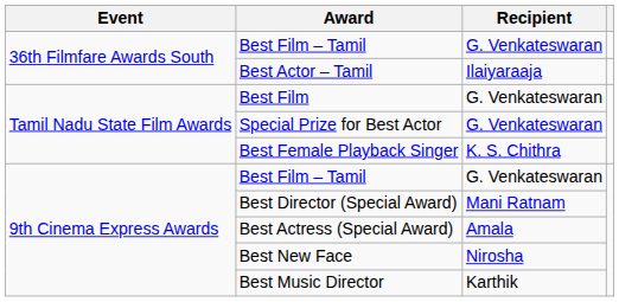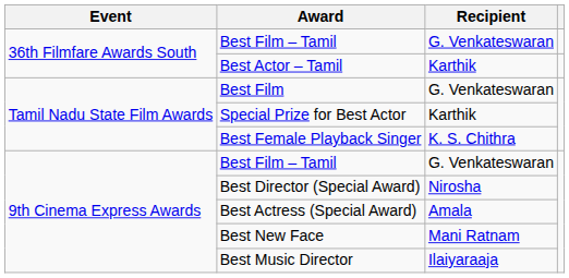Best Actor – Tamil | Recipient: Ilaiyaraaja -> Karthik
Special Prize for Best Actor | Recipient: G. Venkateswaran -> Karthik
Best Director (Special Award) | Recipient: Mani Ratnam -> Nirosha
Best New Face | Recipient: Nirosha -> Mani Ratnam
Best Music Director | Recipient: Karthik -> Ilaiyaraaja
